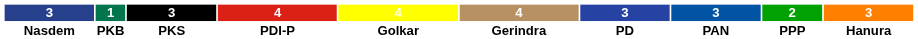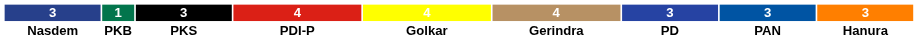- column: 2 | PPP
